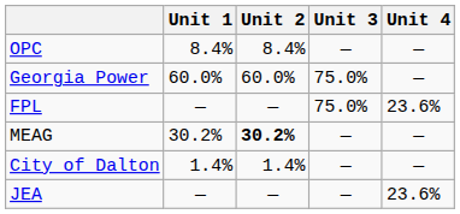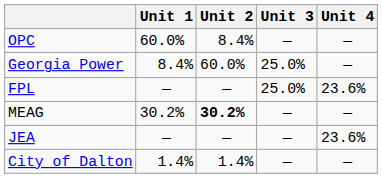OPC | Unit 1: 8.4% -> 60.0%
Georgia Power | Unit 1: 60.0% -> 8.4%
Georgia Power | Unit 3: 75.0% -> 25.0%
FPL | Unit 3: 75.0% -> 25.0%
rows swapped: JEA <-> City of Dalton
